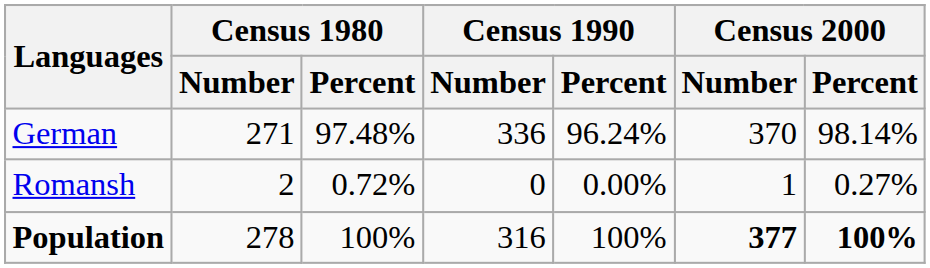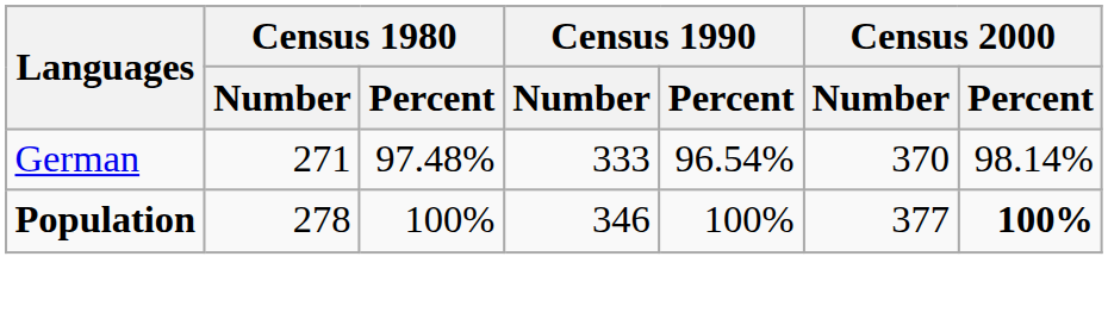German | Census 1990 / Number: 336 -> 333
German | Census 1990 / Percent: 96.24% -> 96.54%
- row: Romansh | 2 | 0.72% | 0 | 0.00% | 1 | 0.27%
Population | Census 1990 / Number: 316 -> 346
Population | Census 2000 / Number: bold -> normal
